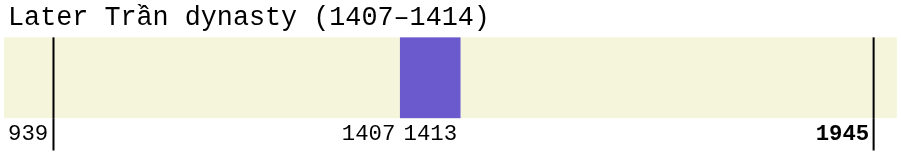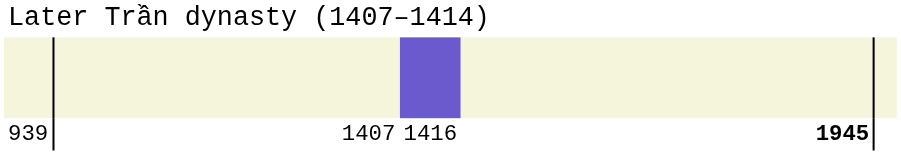939 | column 3: 1413 -> 1416
